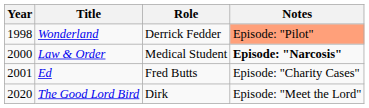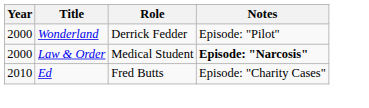Wonderland | Year: 1998 -> 2000
Wonderland | Notes: lightsalmon background -> no background
Ed | Year: 2001 -> 2010
- row: 2020 | The Good Lord Bird | Dirk | Episode: "Meet the Lord"
